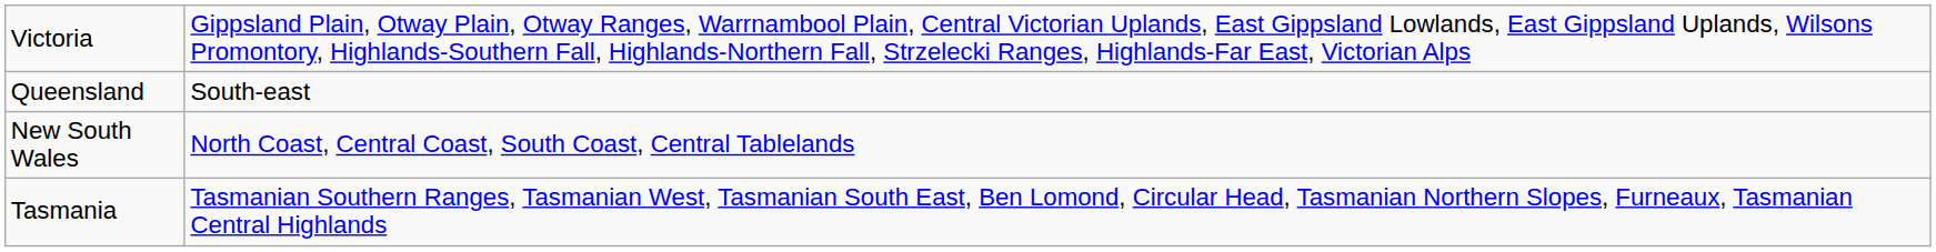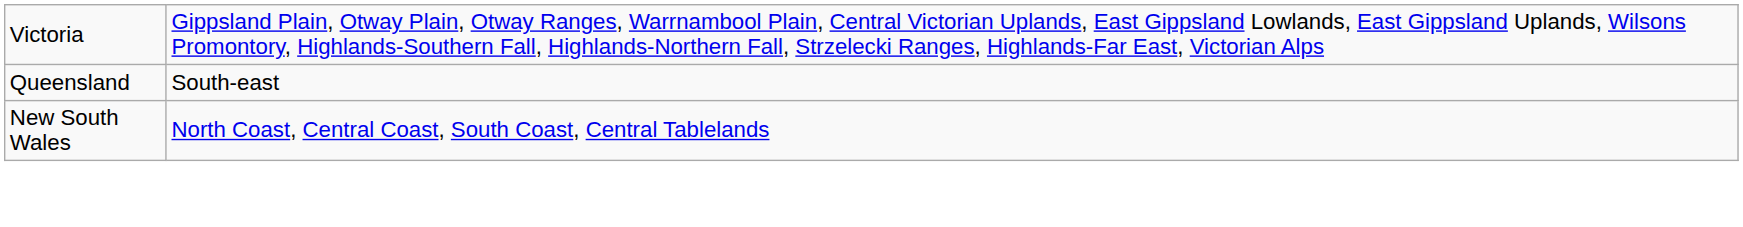- row: Tasmania | Tasmanian Southern Ranges, Tasmanian West, Tasmanian South East, Ben Lomond, Circular Head, Tasmanian Northern Slopes, Furneaux, Tasmanian Central Highlands
